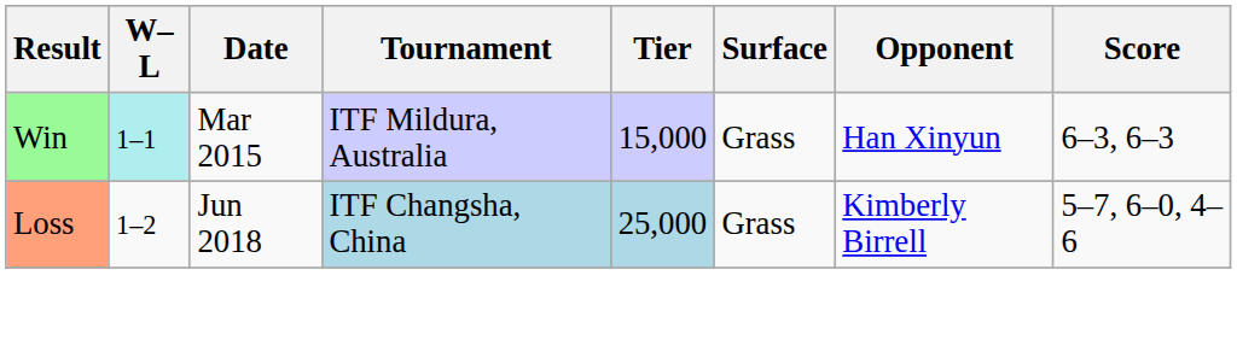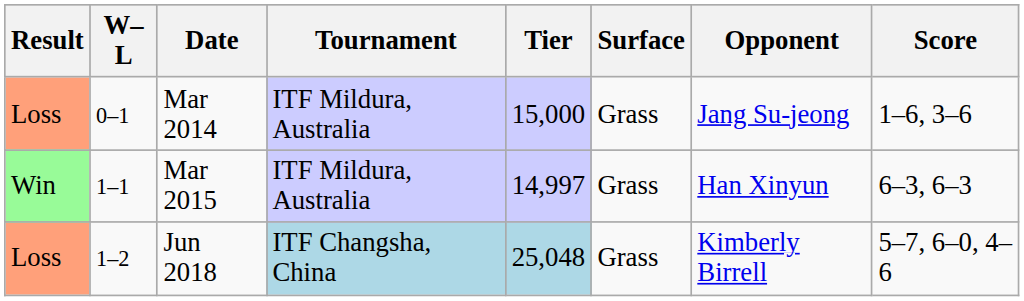+ row: Loss | 0–1 | Mar 2014 | ITF Mildura, Australia | 15,000 | Grass | Jang Su-jeong | 1–6, 3–6
Mar 2015 | W–L: paleturquoise background -> no background
Mar 2015 | Tier: 15,000 -> 14,997
Jun 2018 | Tier: 25,000 -> 25,048
